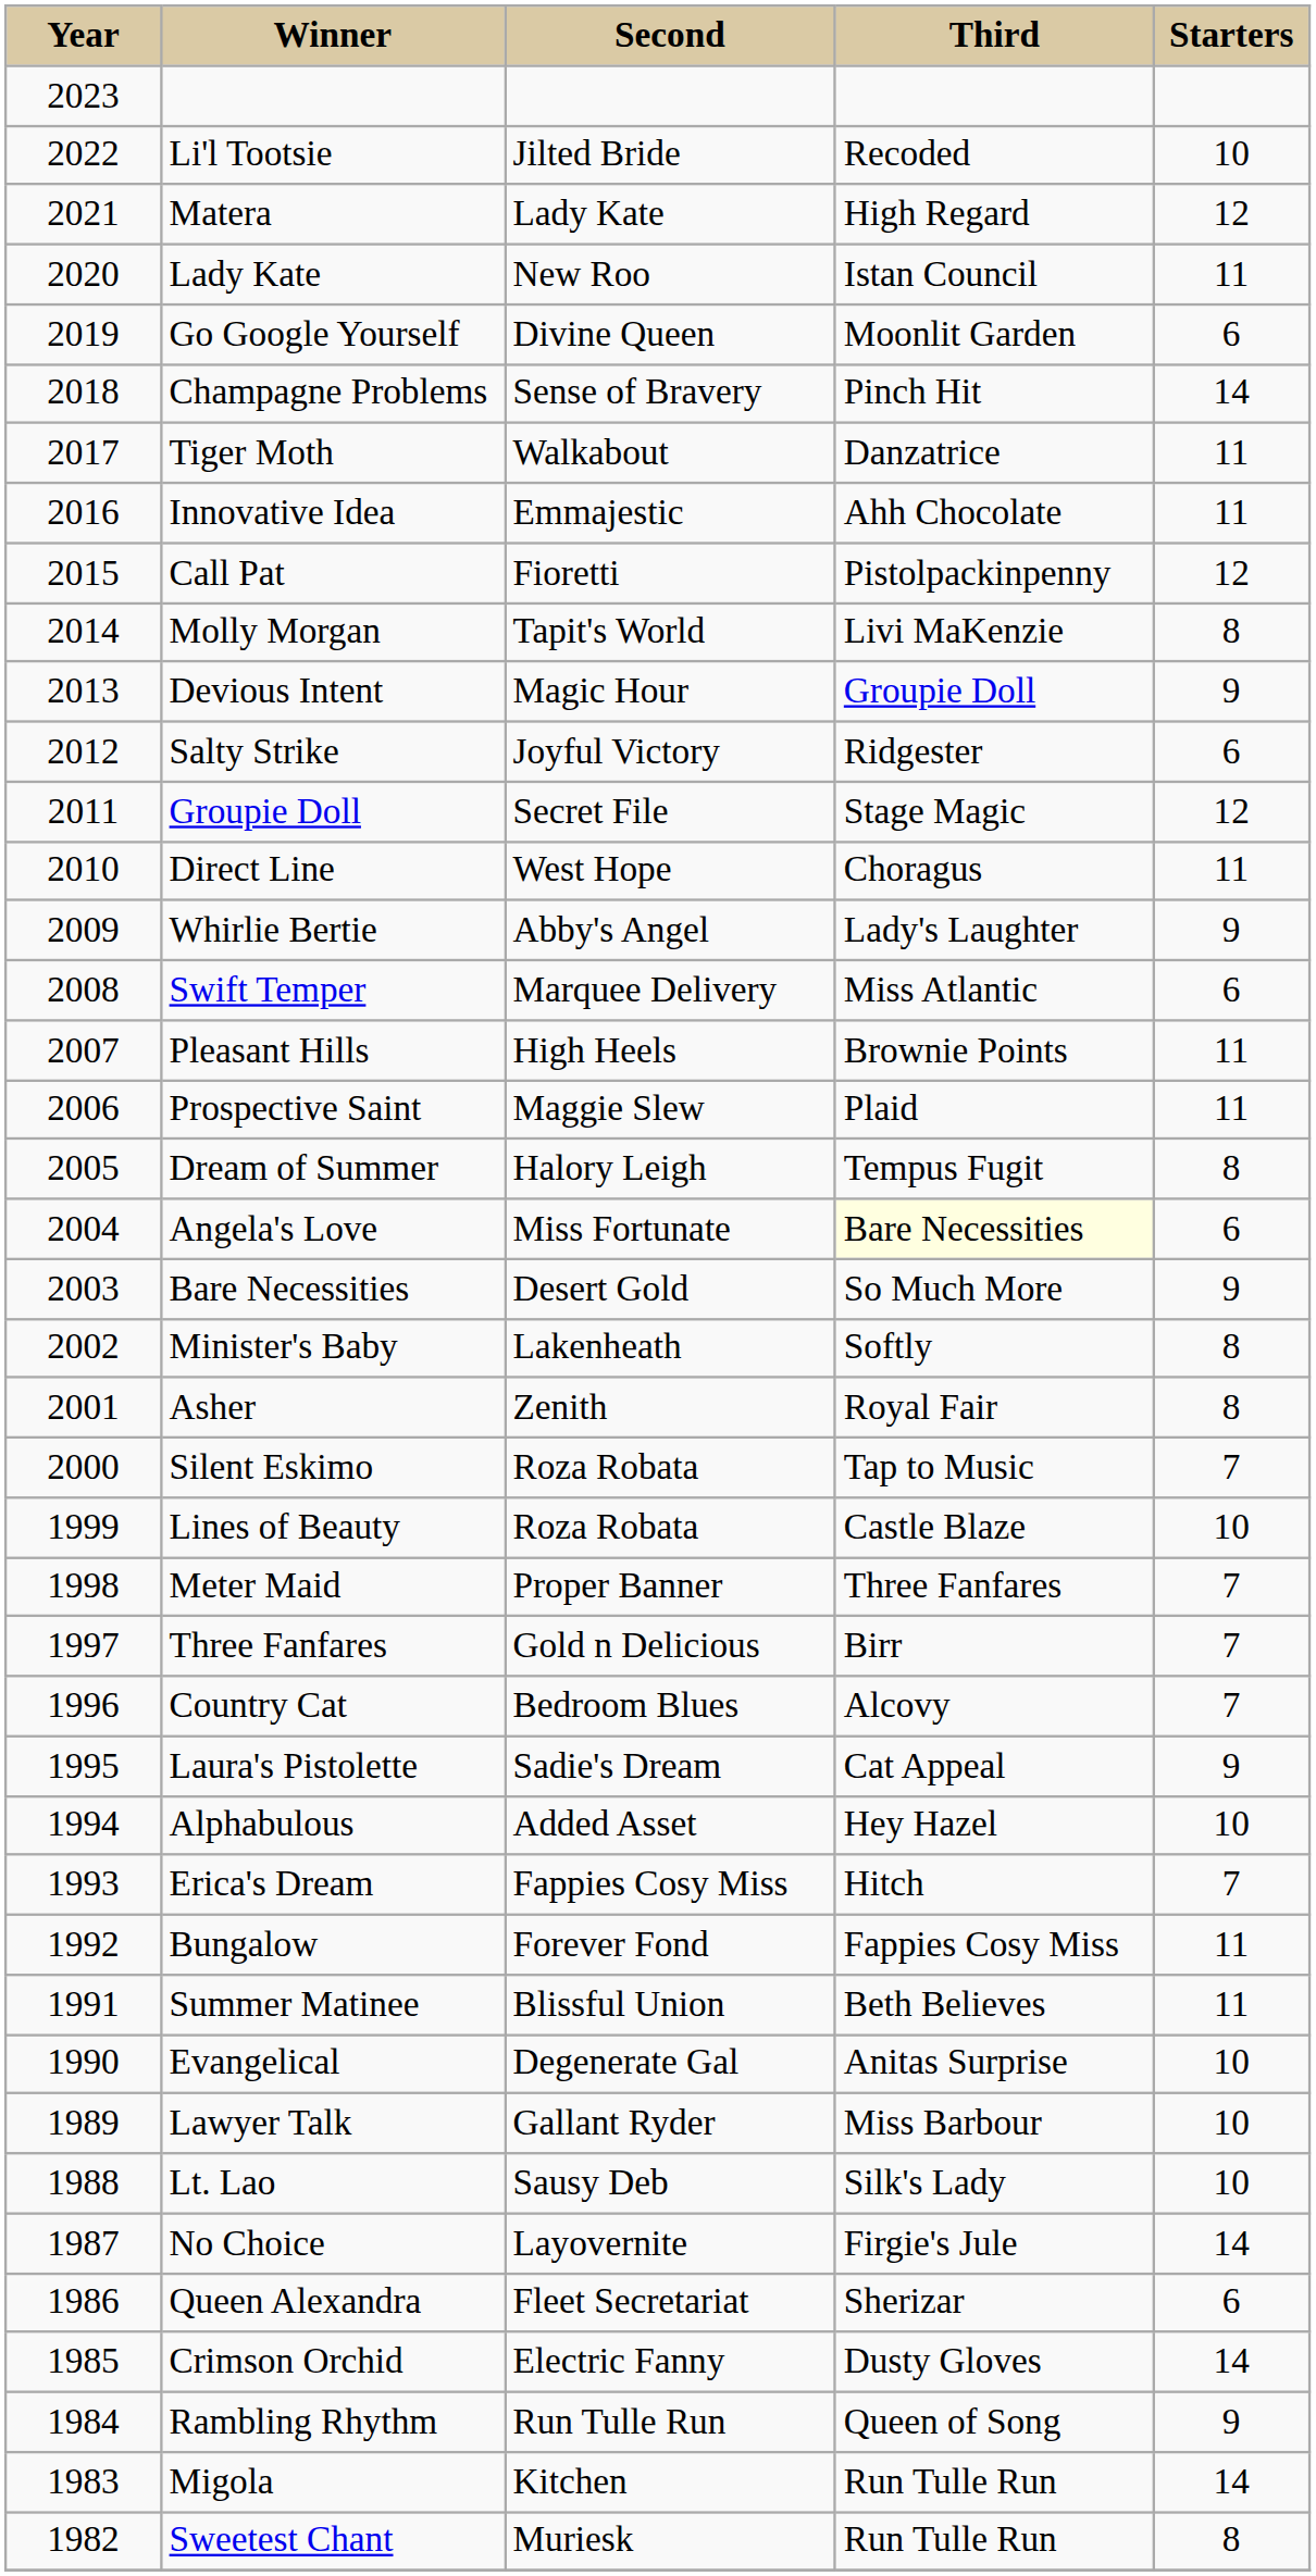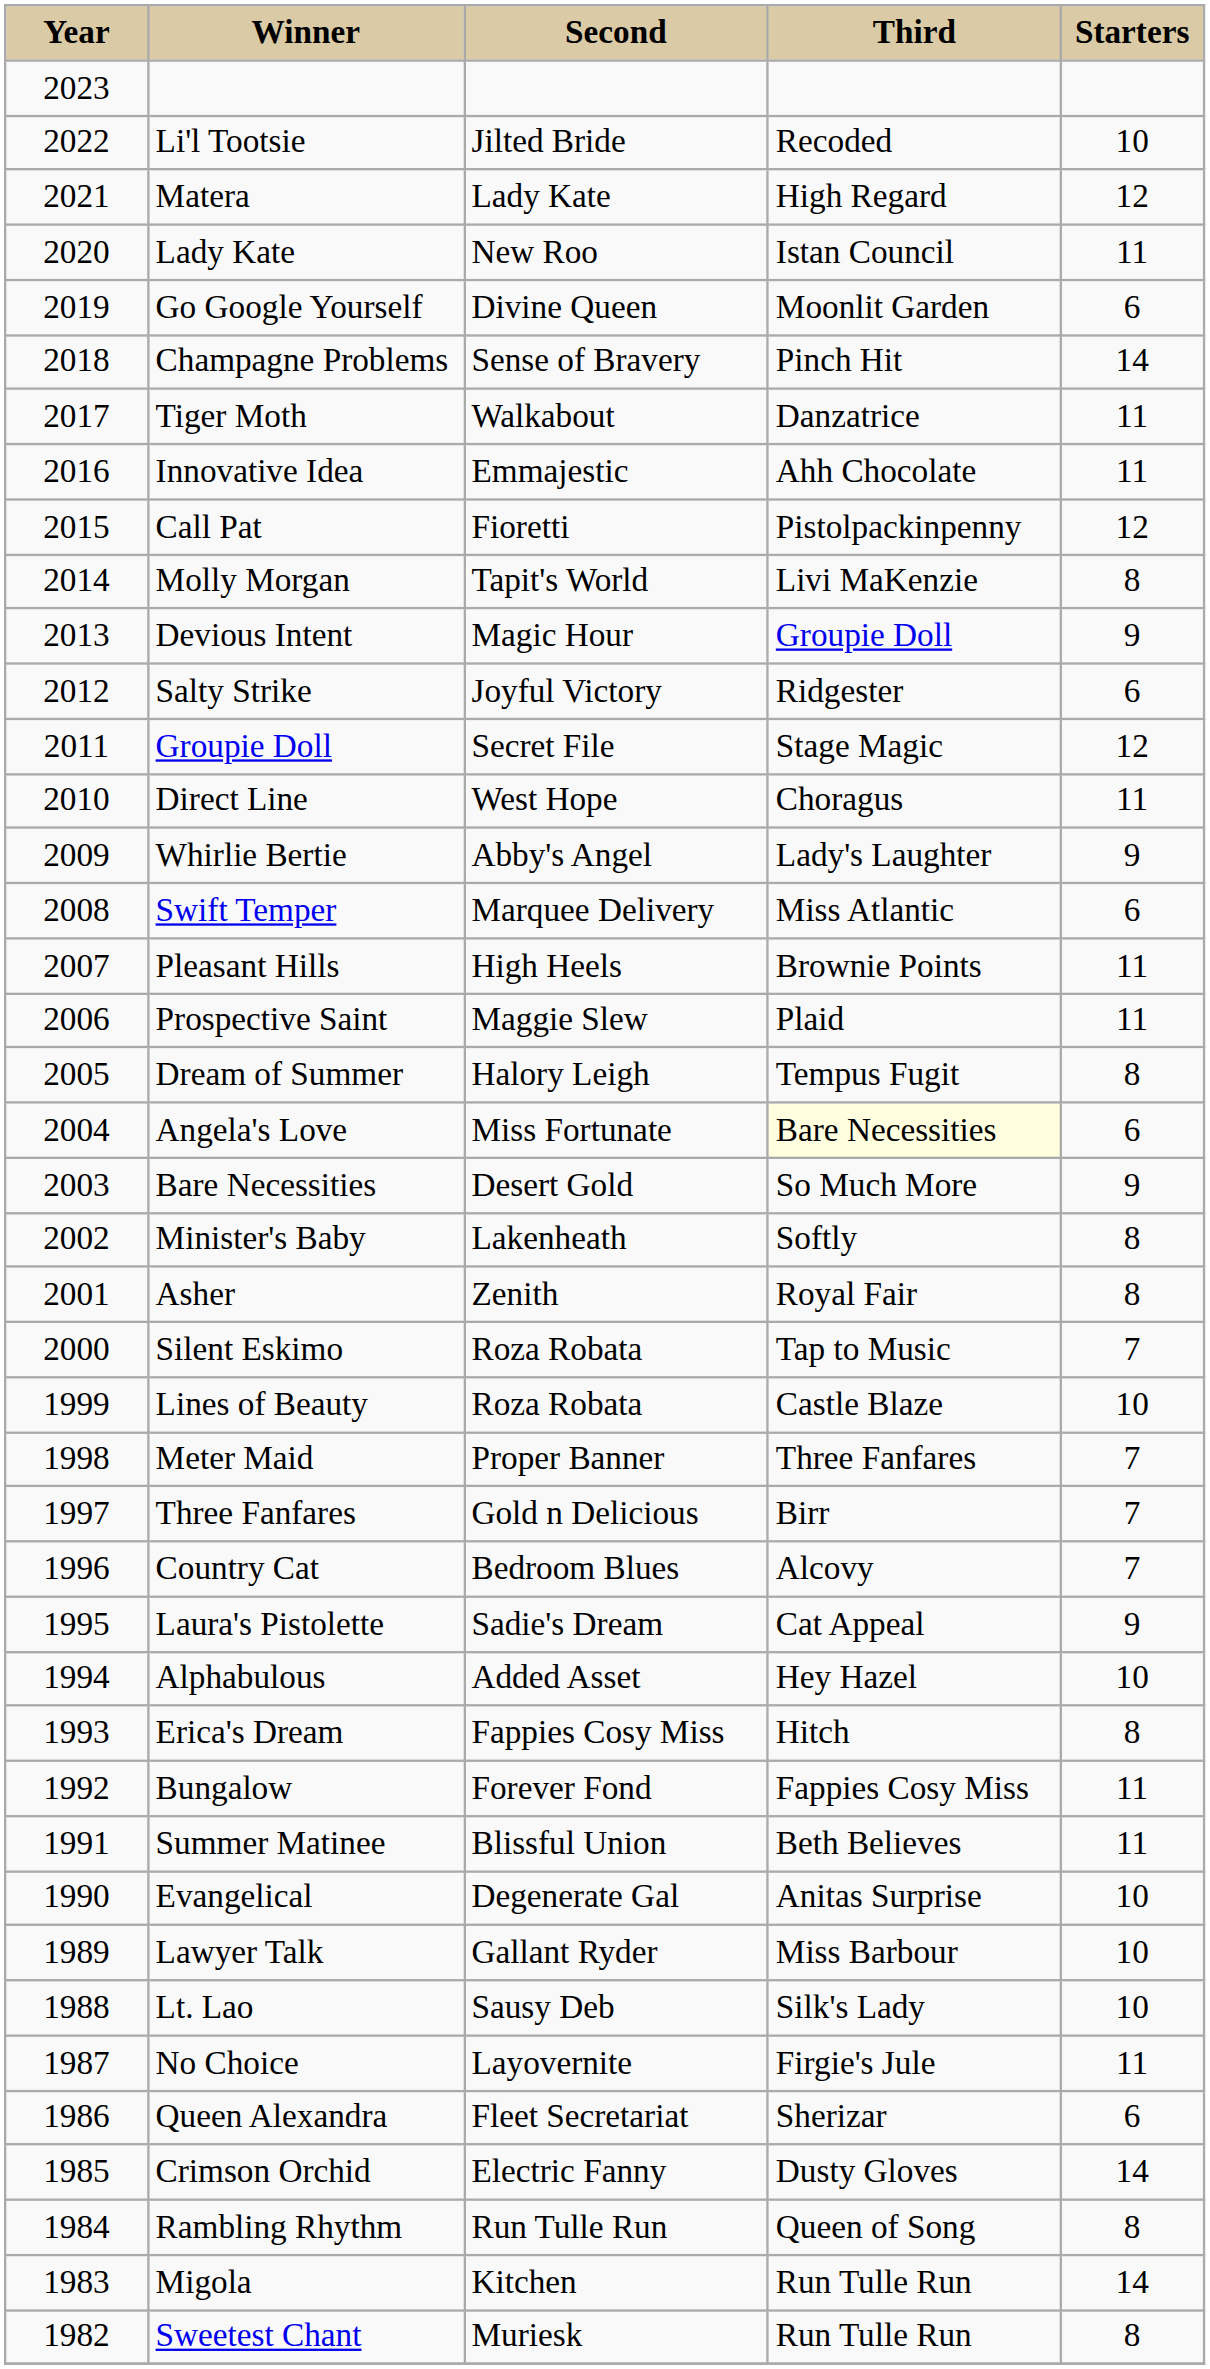Erica's Dream | column 5: 7 -> 8
No Choice | column 5: 14 -> 11
Rambling Rhythm | column 5: 9 -> 8
